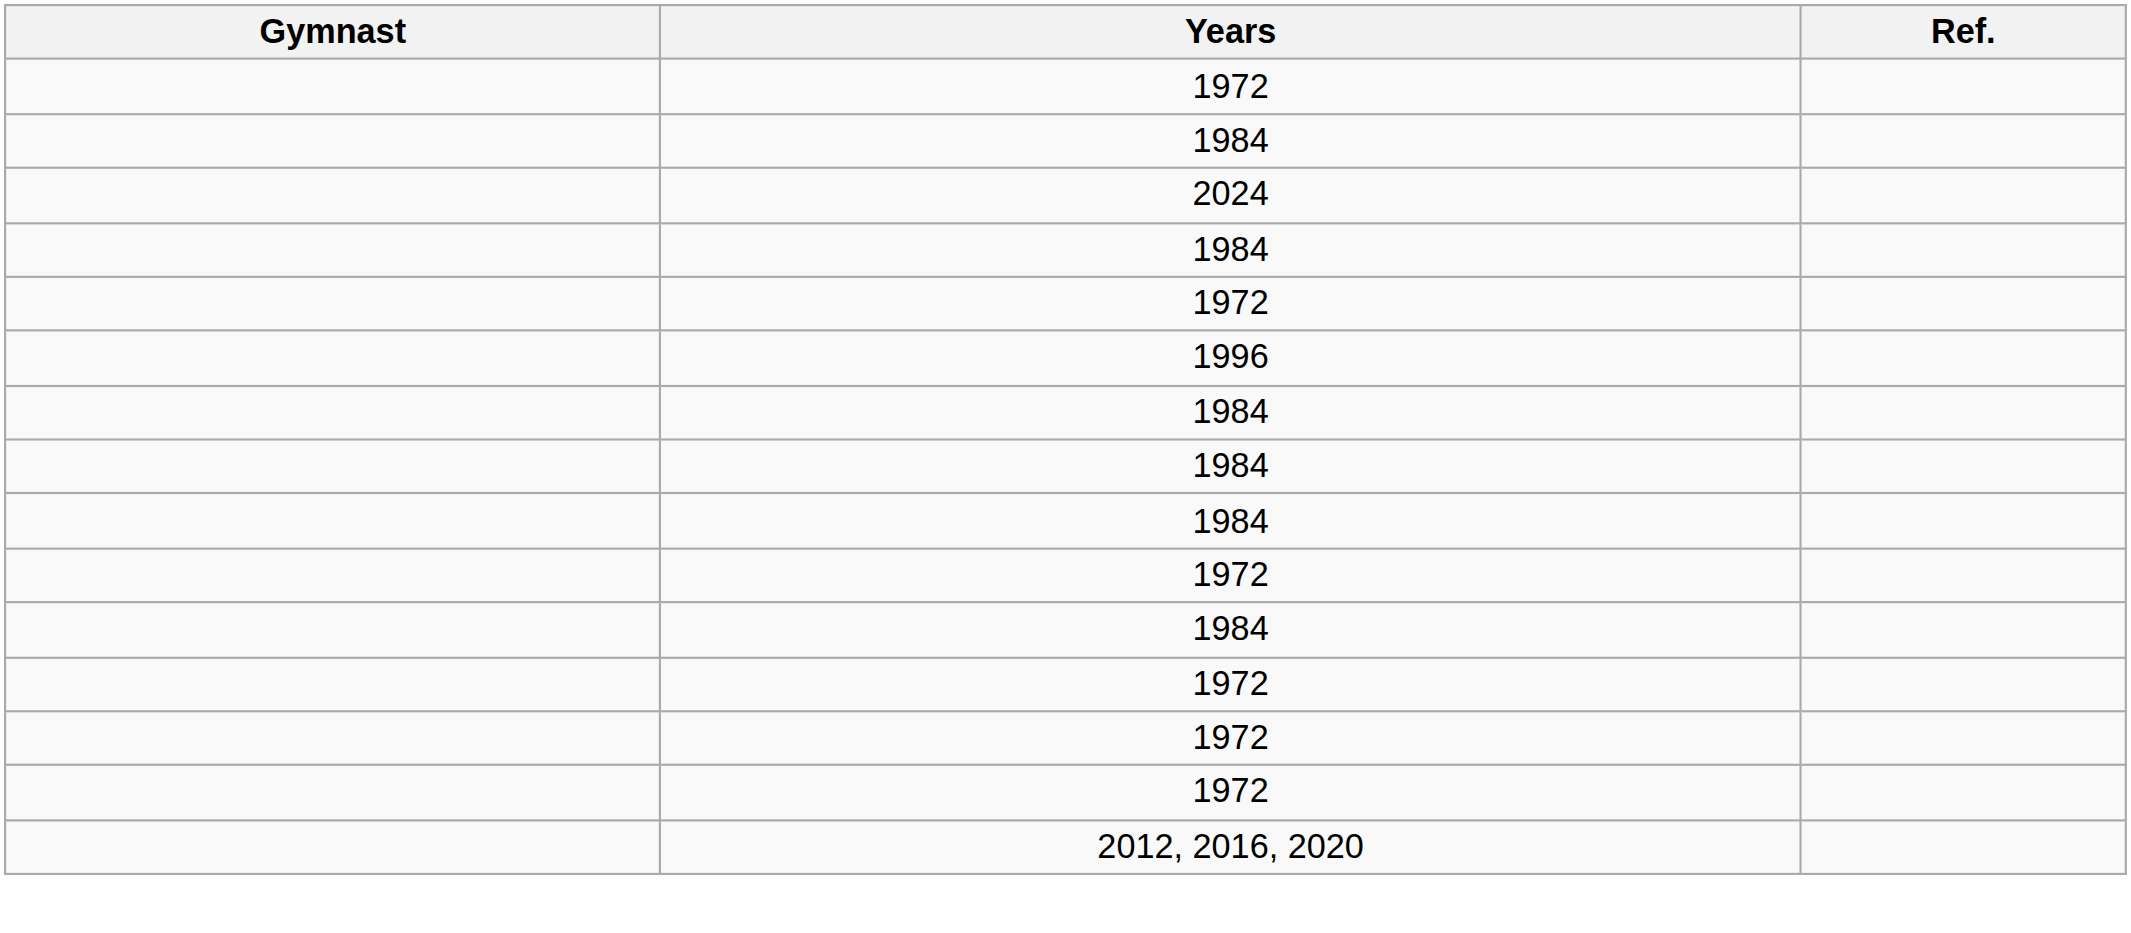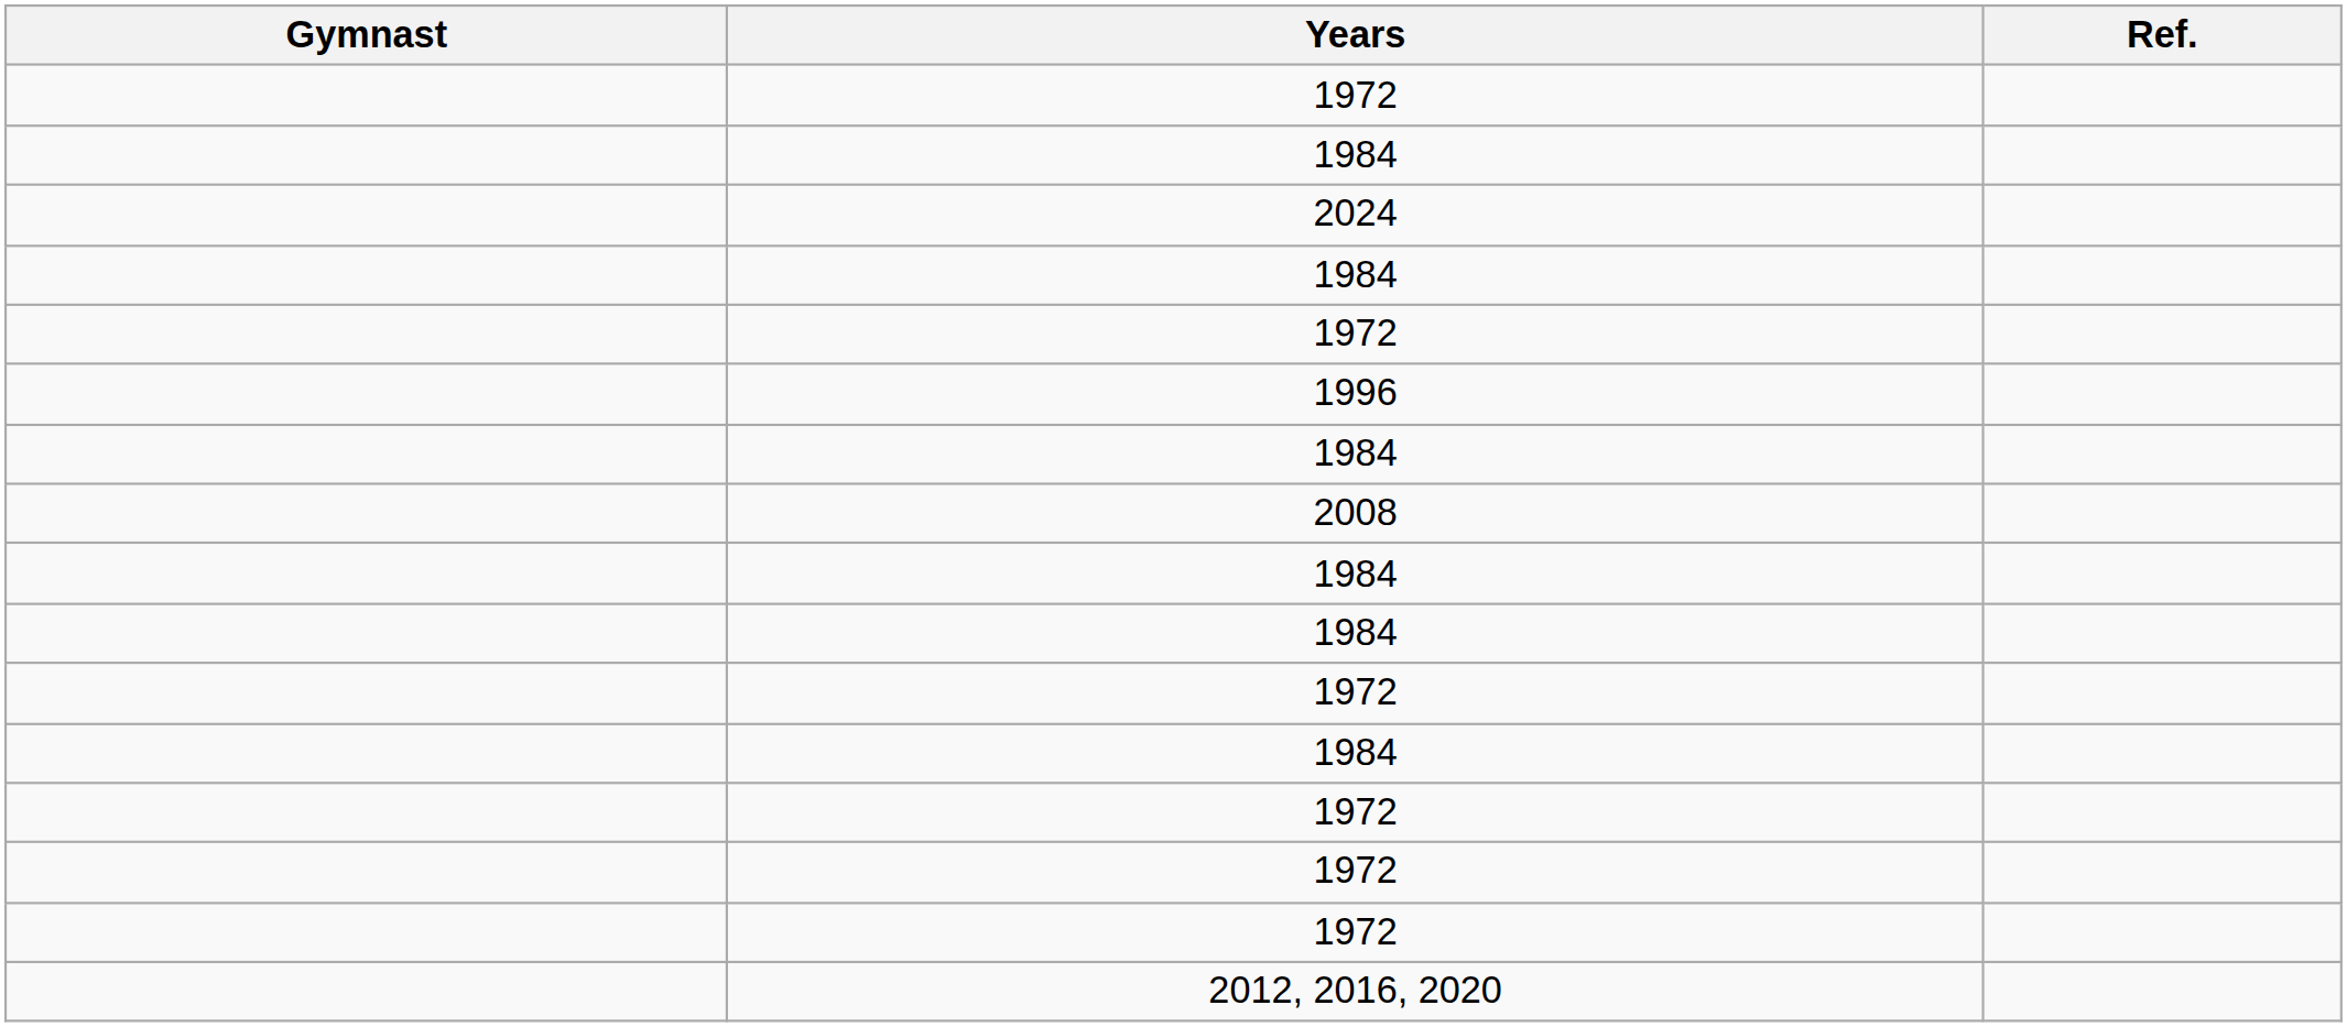+ row: 2008
